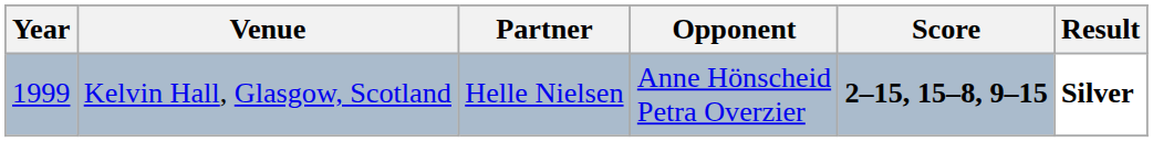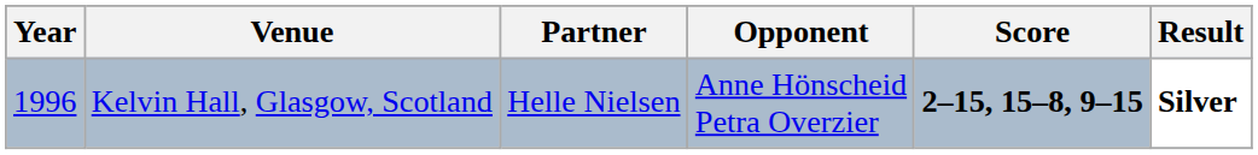Kelvin Hall, Glasgow, Scotland | Year: 1999 -> 1996
